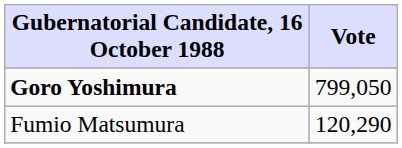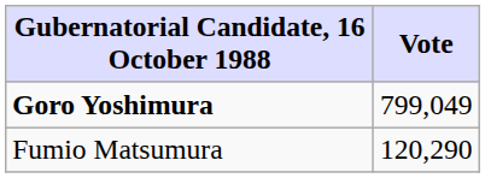Goro Yoshimura | Vote: 799,050 -> 799,049
